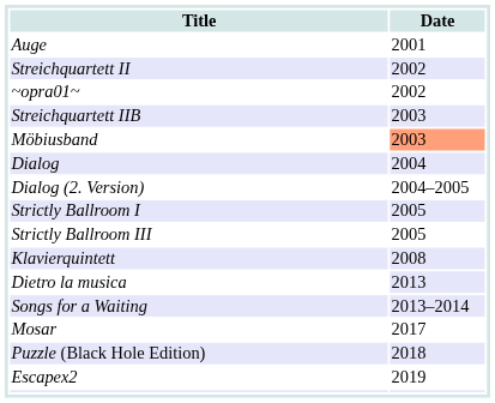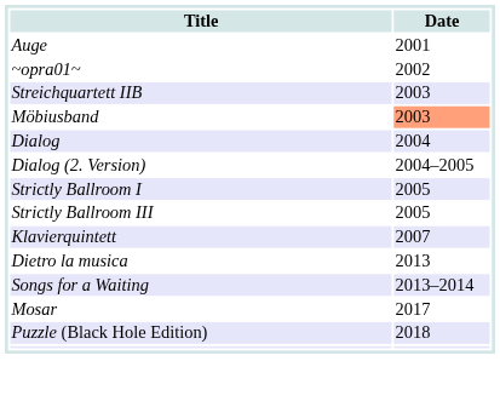- row: Streichquartett II | 2002
Klavierquintett | Date: 2008 -> 2007
Dietro la musica | Date: lavender background -> no background
- row: Escapex2 | 2019
